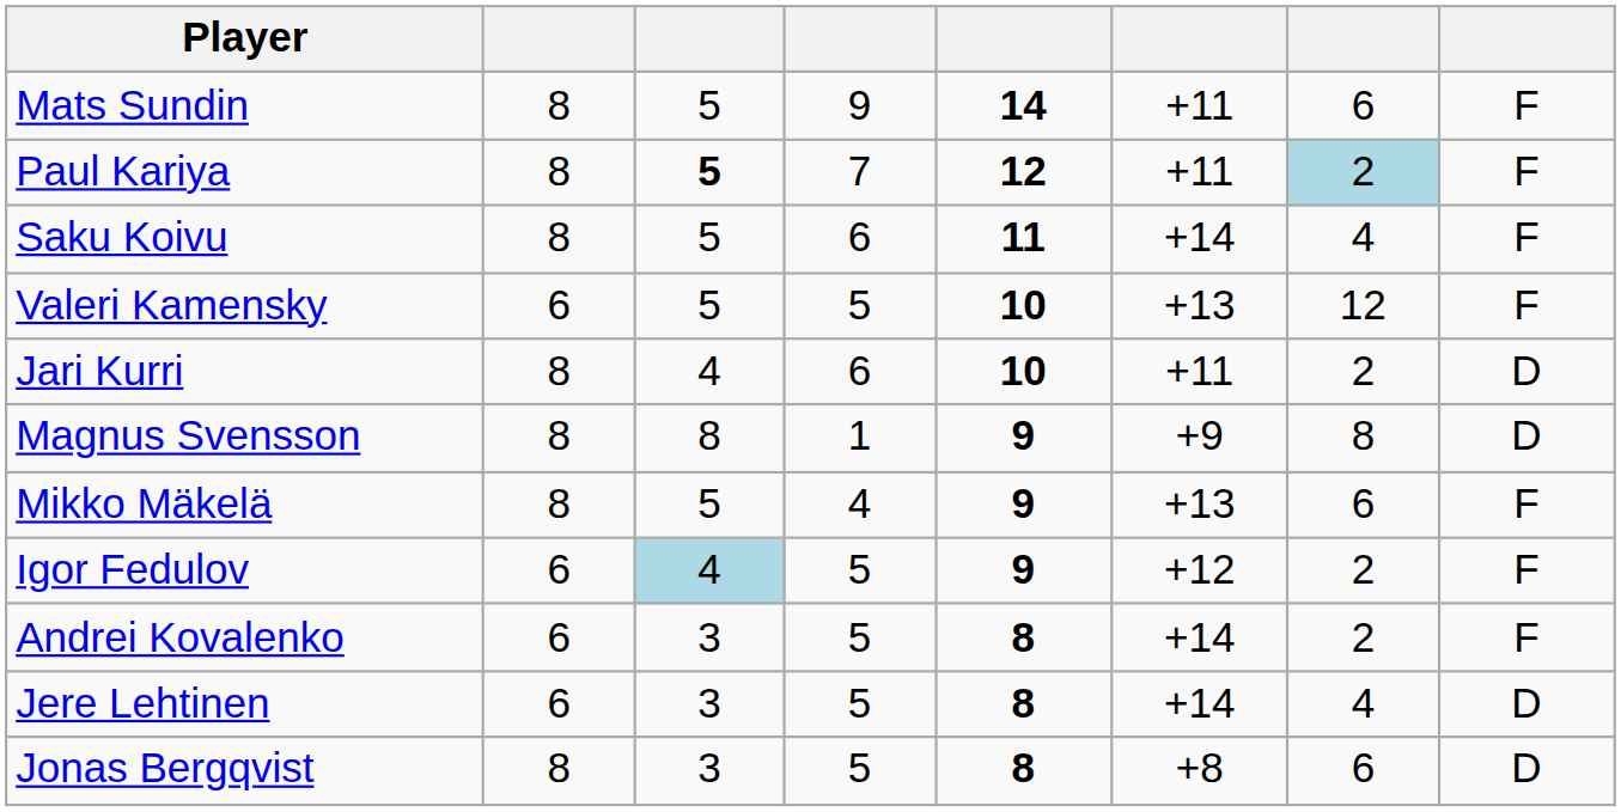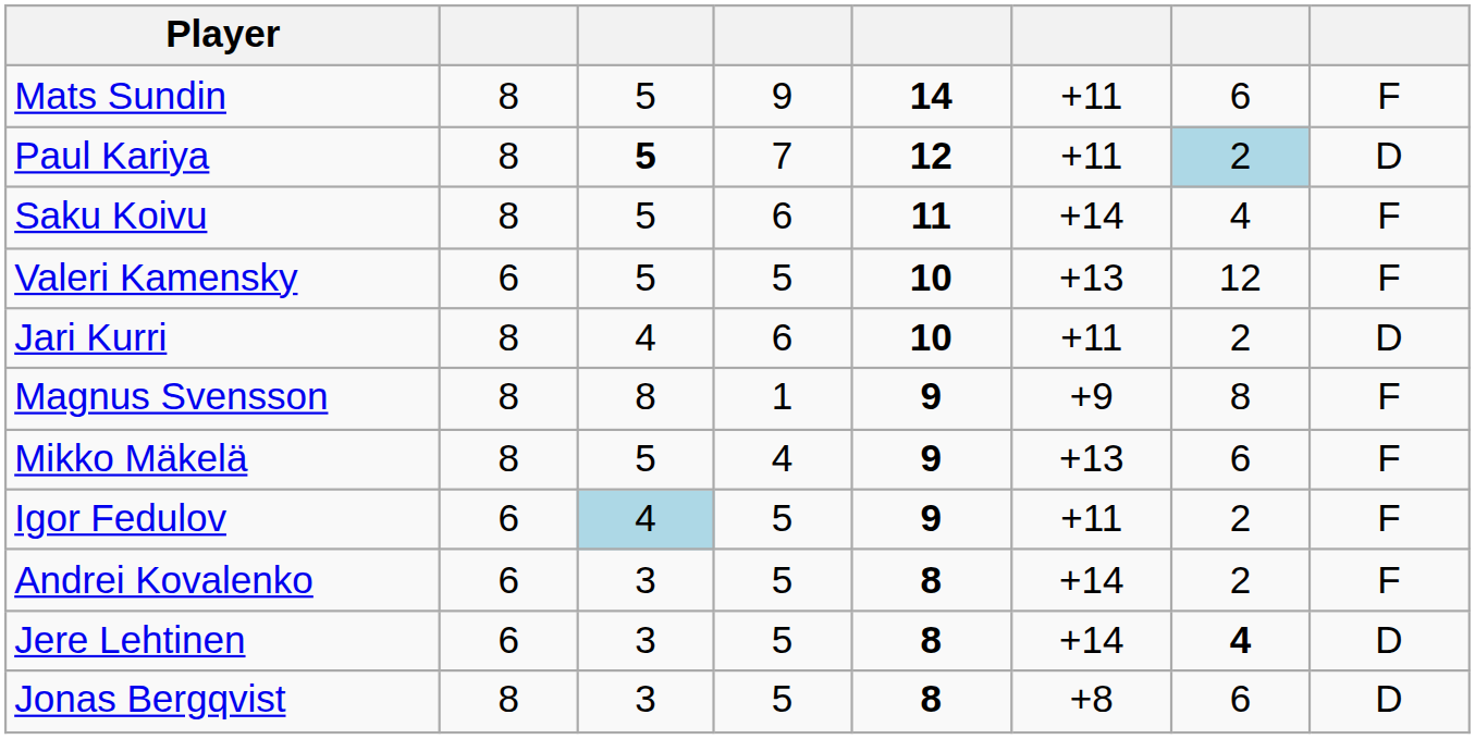Paul Kariya | column 8: F -> D
Magnus Svensson | column 8: D -> F
Igor Fedulov | column 6: +12 -> +11
Jere Lehtinen | column 7: normal -> bold
